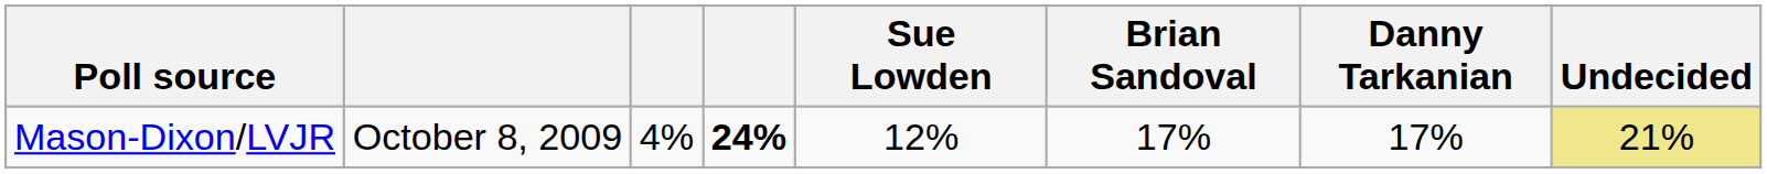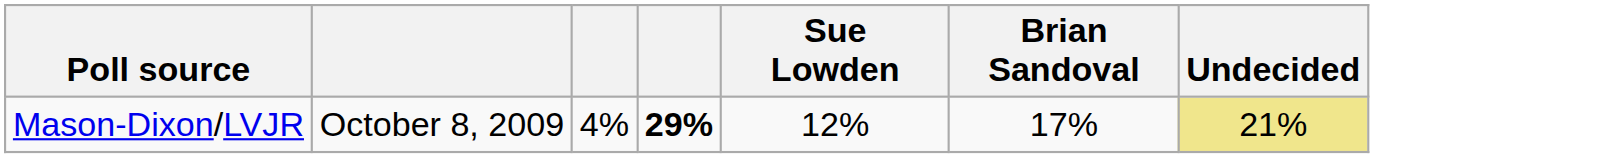- column: Danny Tarkanian | 17%
Mason-Dixon/LVJR | column 4: 24% -> 29%
